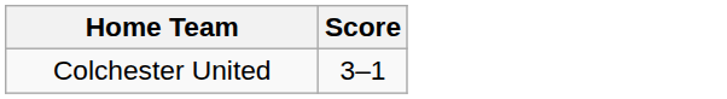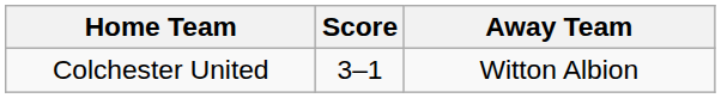+ column: Away Team | Witton Albion
